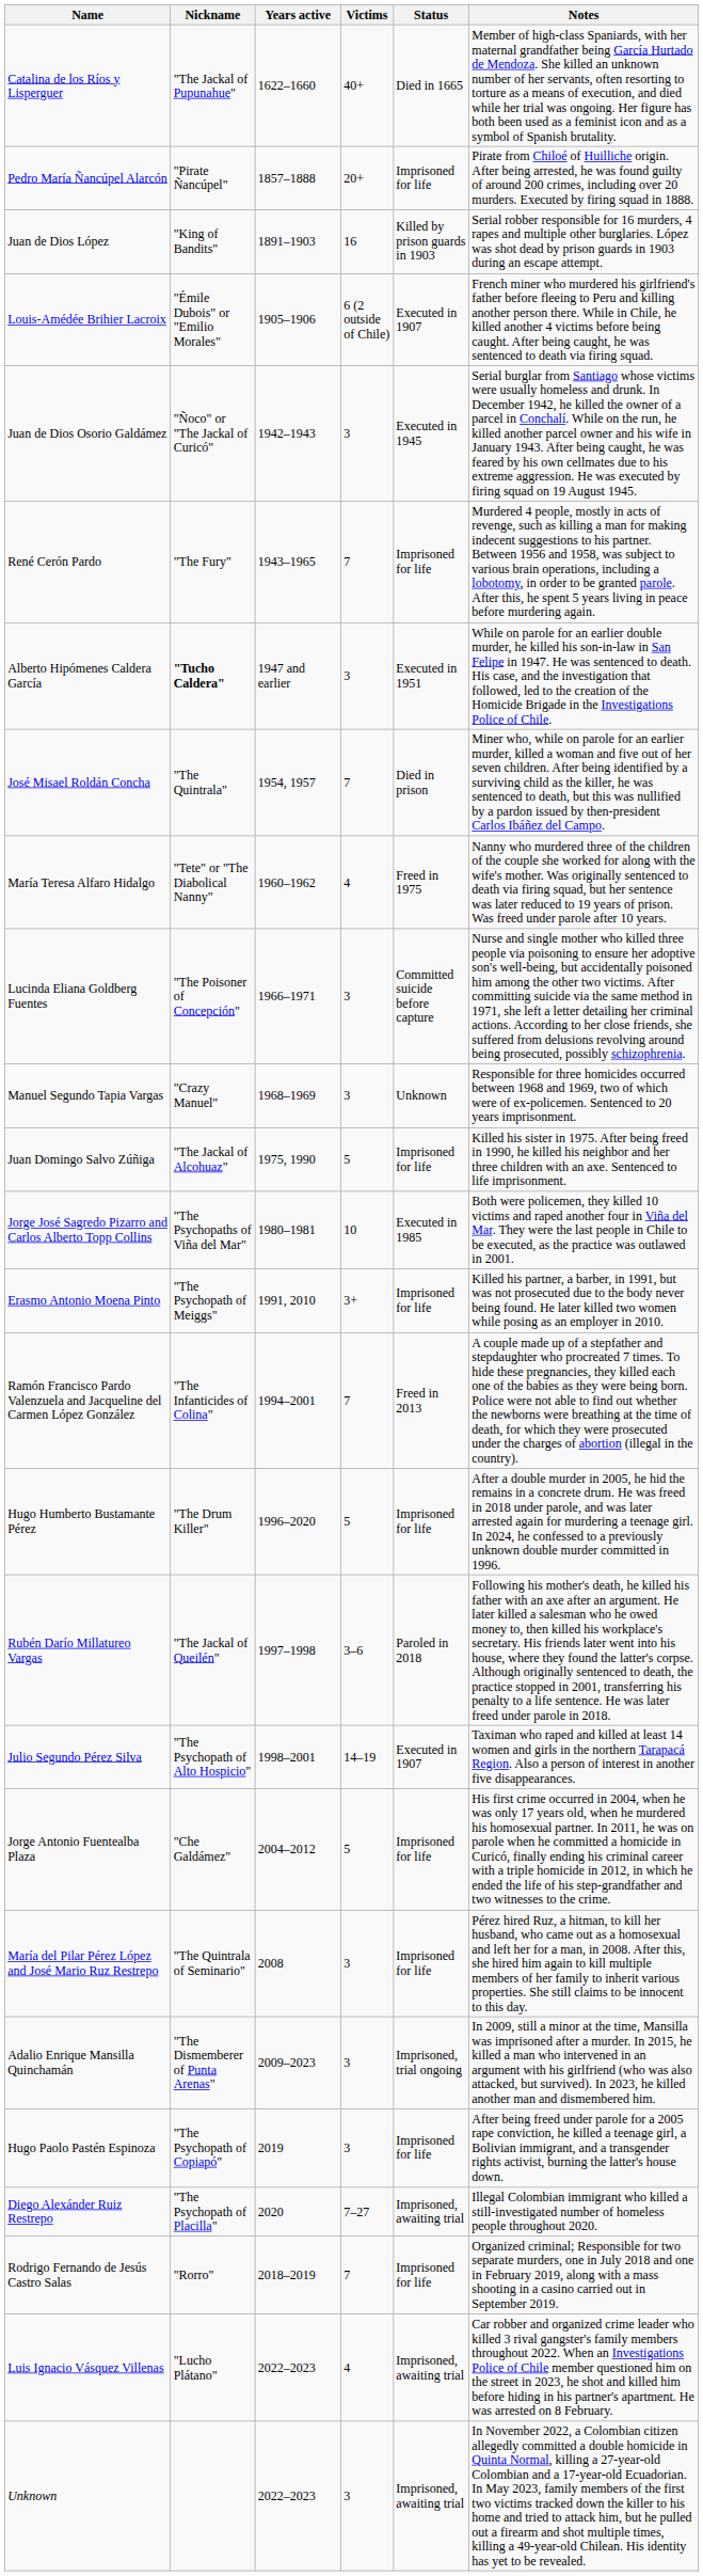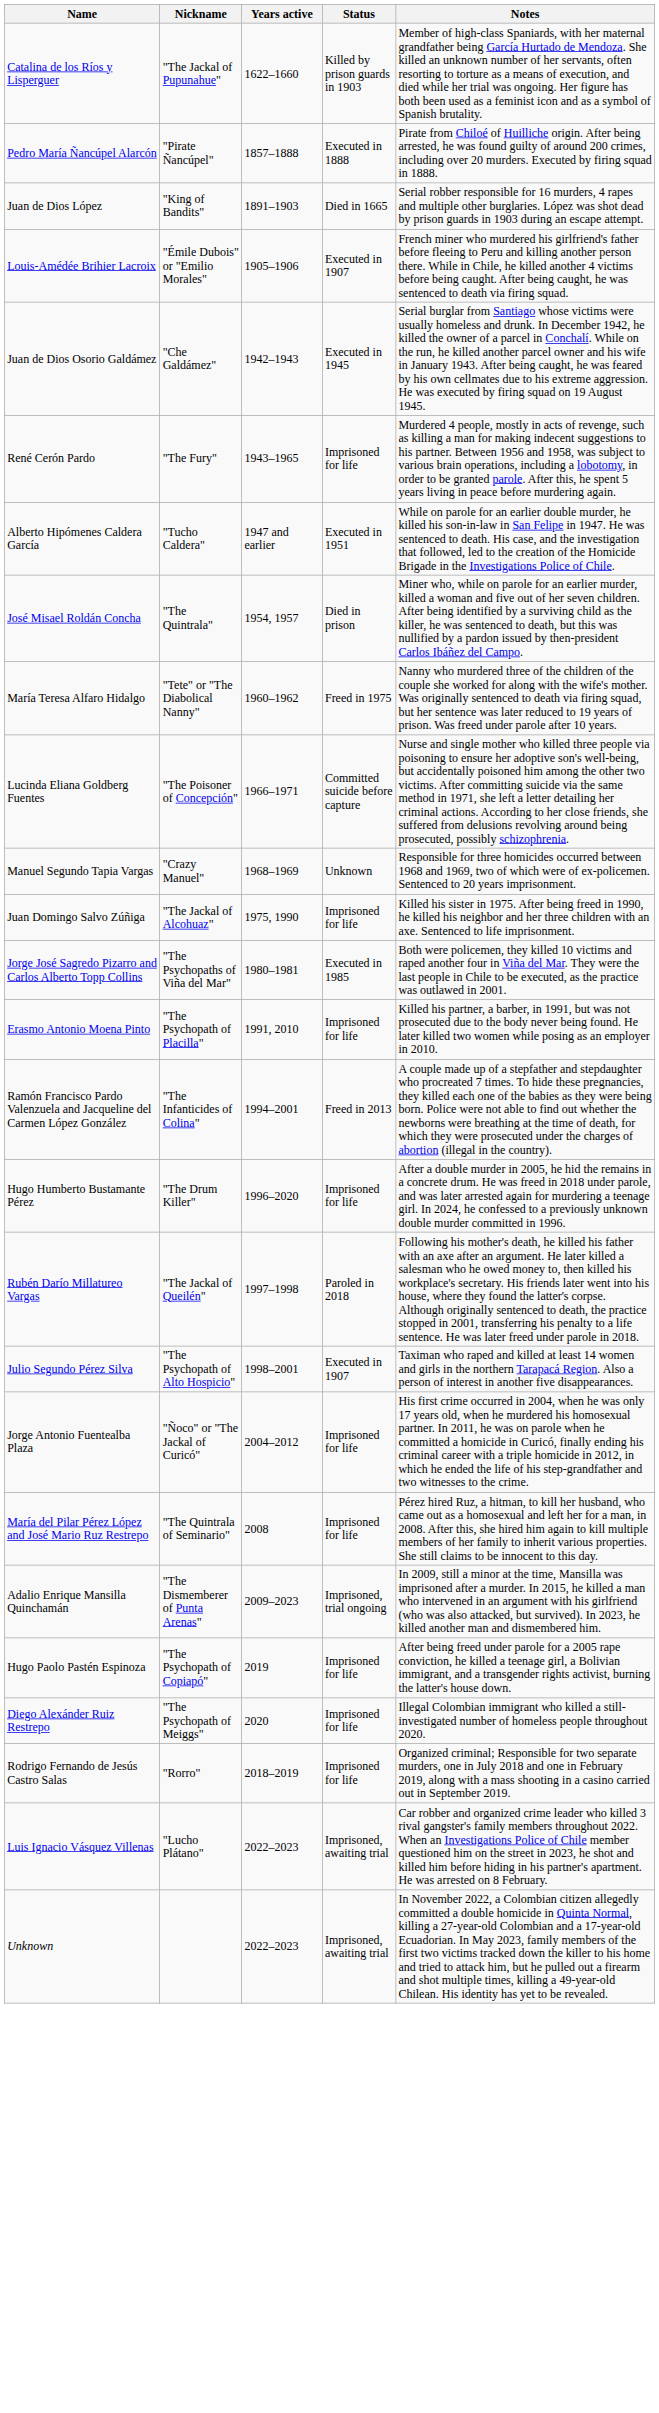- column: Victims | 40+ | 20+ | 16 | 6 (2 outside of Chile) | 3 | 7 | 3 | 7 | 4 | 3 | 3 | 5 | 10 | 3+ | 7 | 5 | 3–6 | 14–19 | 5 | 3 | 3 | 3 | 7–27 | 7 | 4 | 3
Catalina de los Ríos y Lisperguer | Status: Died in 1665 -> Killed by prison guards in 1903
Pedro María Ñancúpel Alarcón | Status: Imprisoned for life -> Executed in 1888
Juan de Dios López | Status: Killed by prison guards in 1903 -> Died in 1665
Juan de Dios Osorio Galdámez | Nickname: "Ñoco" or "The Jackal of Curicó" -> "Che Galdámez"
Alberto Hipómenes Caldera García | Nickname: bold -> normal
Erasmo Antonio Moena Pinto | Nickname: "The Psychopath of Meiggs" -> "The Psychopath of Placilla"
Jorge Antonio Fuentealba Plaza | Nickname: "Che Galdámez" -> "Ñoco" or "The Jackal of Curicó"
Diego Alexánder Ruiz Restrepo | Nickname: "The Psychopath of Placilla" -> "The Psychopath of Meiggs"
Diego Alexánder Ruiz Restrepo | Status: Imprisoned, awaiting trial -> Imprisoned for life
